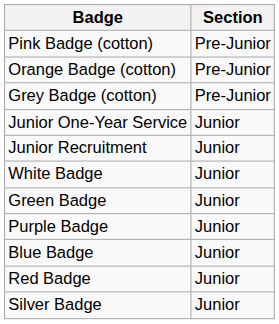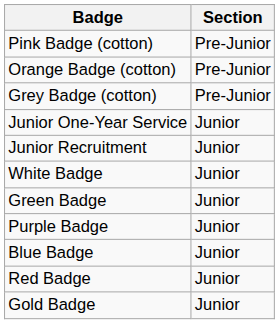- row: Silver Badge | Junior
+ row: Gold Badge | Junior
